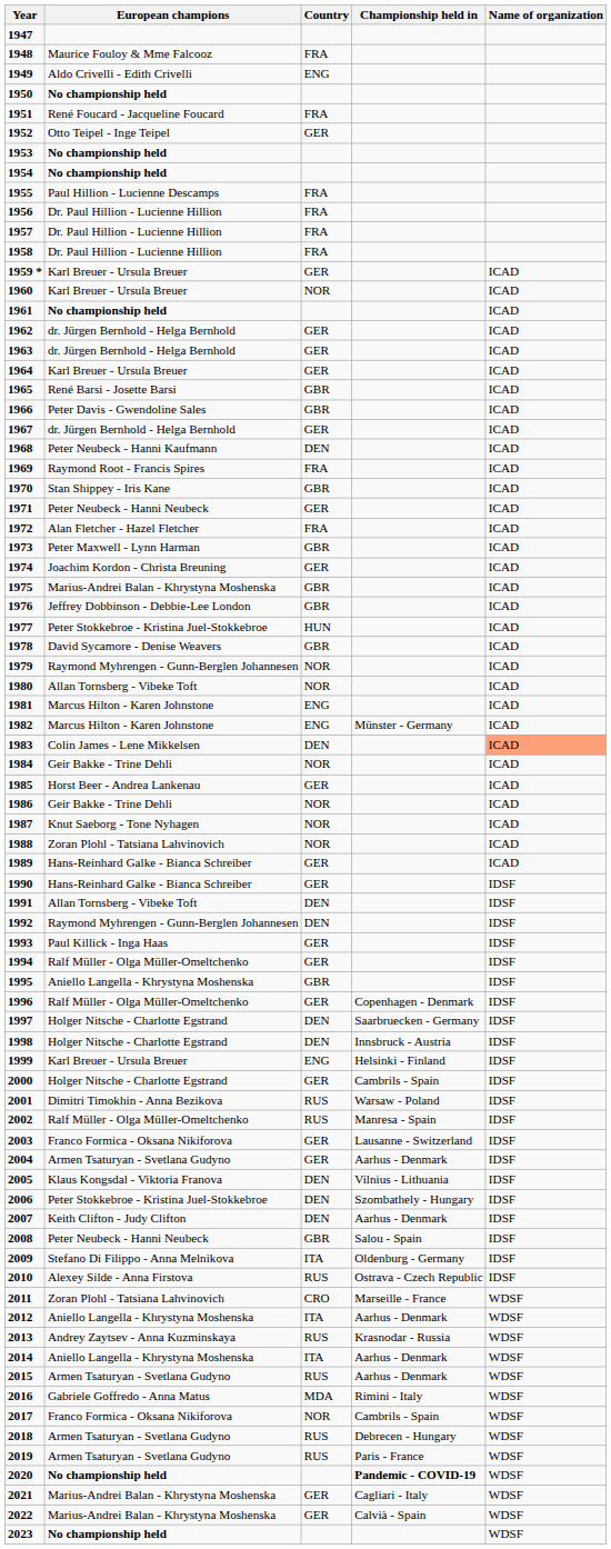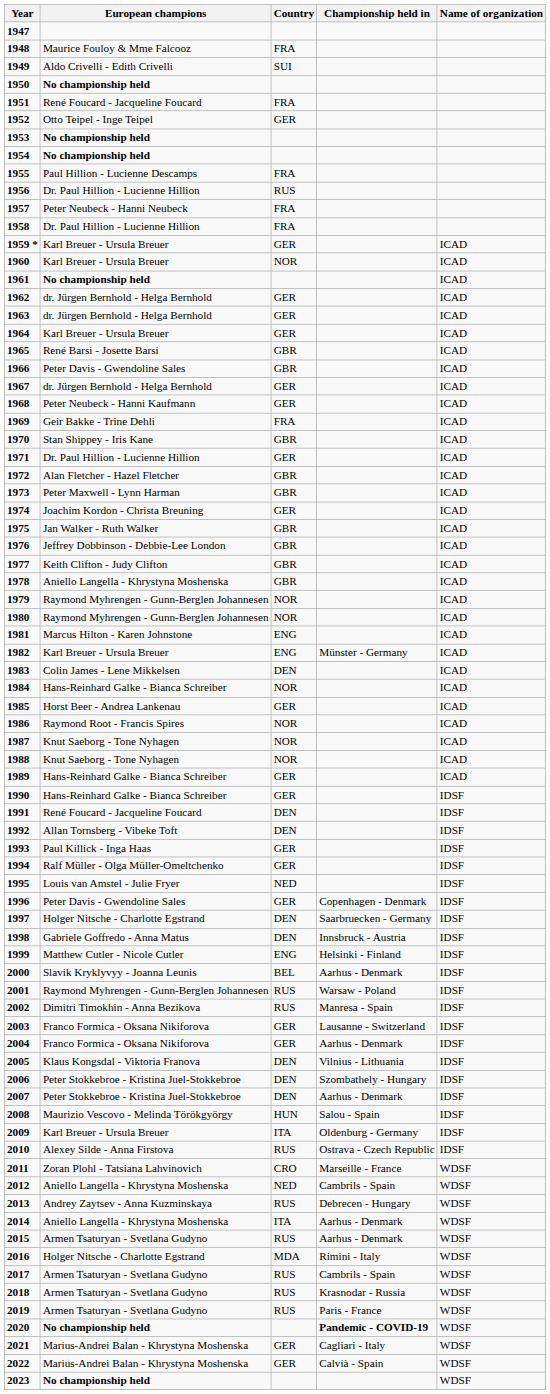1949 | Country: ENG -> SUI
1956 | Country: FRA -> RUS
1957 | European champions: Dr. Paul Hillion - Lucienne Hillion -> Peter Neubeck - Hanni Neubeck
1968 | Country: DEN -> GER
1969 | European champions: Raymond Root - Francis Spires -> Geir Bakke - Trine Dehli
1971 | European champions: Peter Neubeck - Hanni Neubeck -> Dr. Paul Hillion - Lucienne Hillion
1972 | Country: FRA -> GBR
1975 | European champions: Marius-Andrei Balan - Khrystyna Moshenska -> Jan Walker - Ruth Walker
1977 | European champions: Peter Stokkebroe - Kristina Juel-Stokkebroe -> Keith Clifton - Judy Clifton
1977 | Country: HUN -> GBR
1978 | European champions: David Sycamore - Denise Weavers -> Aniello Langella - Khrystyna Moshenska
1980 | European champions: Allan Tornsberg - Vibeke Toft -> Raymond Myhrengen - Gunn-Berglen Johannesen
1982 | European champions: Marcus Hilton - Karen Johnstone -> Karl Breuer - Ursula Breuer
1983 | Name of organization: lightsalmon background -> no background
1984 | European champions: Geir Bakke - Trine Dehli -> Hans-Reinhard Galke - Bianca Schreiber
1986 | European champions: Geir Bakke - Trine Dehli -> Raymond Root - Francis Spires
1988 | European champions: Zoran Plohl - Tatsiana Lahvinovich -> Knut Saeborg - Tone Nyhagen
1991 | European champions: Allan Tornsberg - Vibeke Toft -> René Foucard - Jacqueline Foucard
1992 | European champions: Raymond Myhrengen - Gunn-Berglen Johannesen -> Allan Tornsberg - Vibeke Toft
1995 | European champions: Aniello Langella - Khrystyna Moshenska -> Louis van Amstel - Julie Fryer
1995 | Country: GBR -> NED
1996 | European champions: Ralf Müller - Olga Müller-Omeltchenko -> Peter Davis - Gwendoline Sales
1998 | European champions: Holger Nitsche - Charlotte Egstrand -> Gabriele Goffredo - Anna Matus
1999 | European champions: Karl Breuer - Ursula Breuer -> Matthew Cutler - Nicole Cutler
2000 | European champions: Holger Nitsche - Charlotte Egstrand -> Slavik Kryklyvyy - Joanna Leunis
2000 | Country: GER -> BEL
2000 | Championship held in: Cambrils - Spain -> Aarhus - Denmark
2001 | European champions: Dimitri Timokhin - Anna Bezikova -> Raymond Myhrengen - Gunn-Berglen Johannesen
2002 | European champions: Ralf Müller - Olga Müller-Omeltchenko -> Dimitri Timokhin - Anna Bezikova
2004 | European champions: Armen Tsaturyan - Svetlana Gudyno -> Franco Formica - Oksana Nikiforova
2007 | European champions: Keith Clifton - Judy Clifton -> Peter Stokkebroe - Kristina Juel-Stokkebroe
2008 | European champions: Peter Neubeck - Hanni Neubeck -> Maurizio Vescovo - Melinda Törökgyörgy
2008 | Country: GBR -> HUN
2009 | European champions: Stefano Di Filippo - Anna Melnikova -> Karl Breuer - Ursula Breuer
2012 | Country: ITA -> NED
2012 | Championship held in: Aarhus - Denmark -> Cambrils - Spain
2013 | Championship held in: Krasnodar - Russia -> Debrecen - Hungary
2016 | European champions: Gabriele Goffredo - Anna Matus -> Holger Nitsche - Charlotte Egstrand
2017 | European champions: Franco Formica - Oksana Nikiforova -> Armen Tsaturyan - Svetlana Gudyno
2017 | Country: NOR -> RUS
2018 | Championship held in: Debrecen - Hungary -> Krasnodar - Russia
